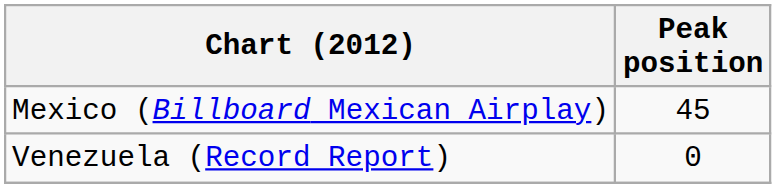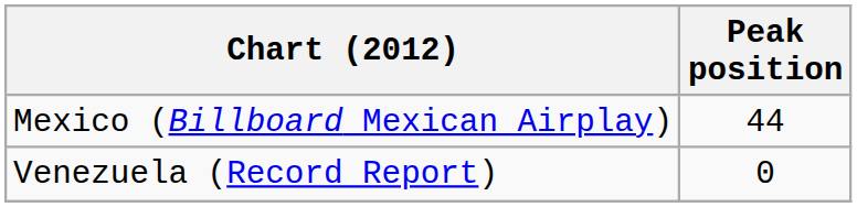Mexico (Billboard Mexican Airplay) | Peak position: 45 -> 44
